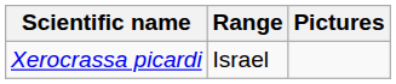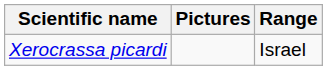columns swapped: Range <-> Pictures
